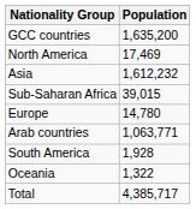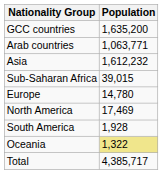rows swapped: Arab countries <-> North America
Oceania | Population: no background -> khaki background
